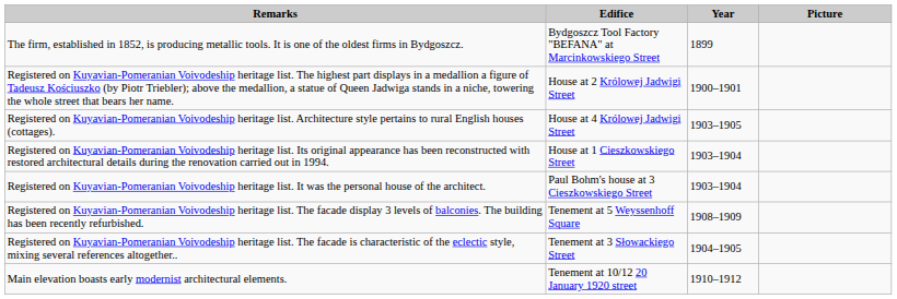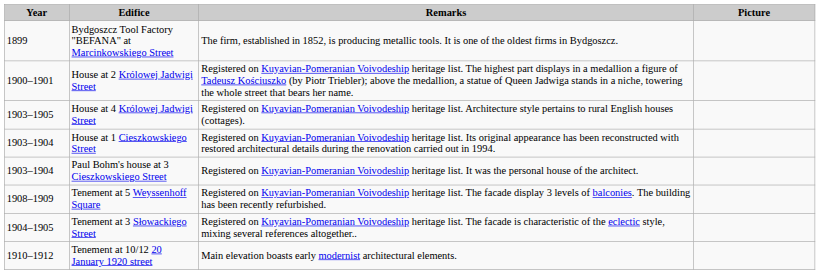columns swapped: Year <-> Remarks
